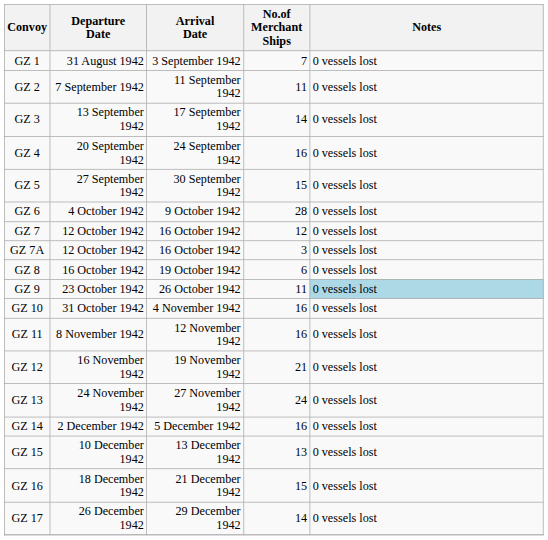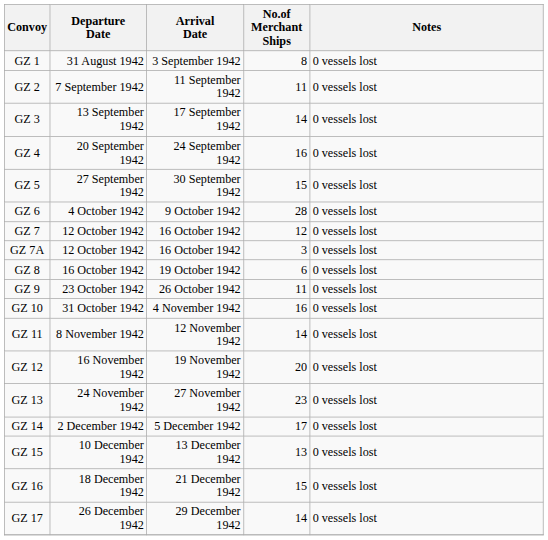GZ 1 | No.of Merchant Ships: 7 -> 8
GZ 9 | Notes: lightblue background -> no background
GZ 11 | No.of Merchant Ships: 16 -> 14
GZ 12 | No.of Merchant Ships: 21 -> 20
GZ 13 | No.of Merchant Ships: 24 -> 23
GZ 14 | No.of Merchant Ships: 16 -> 17
